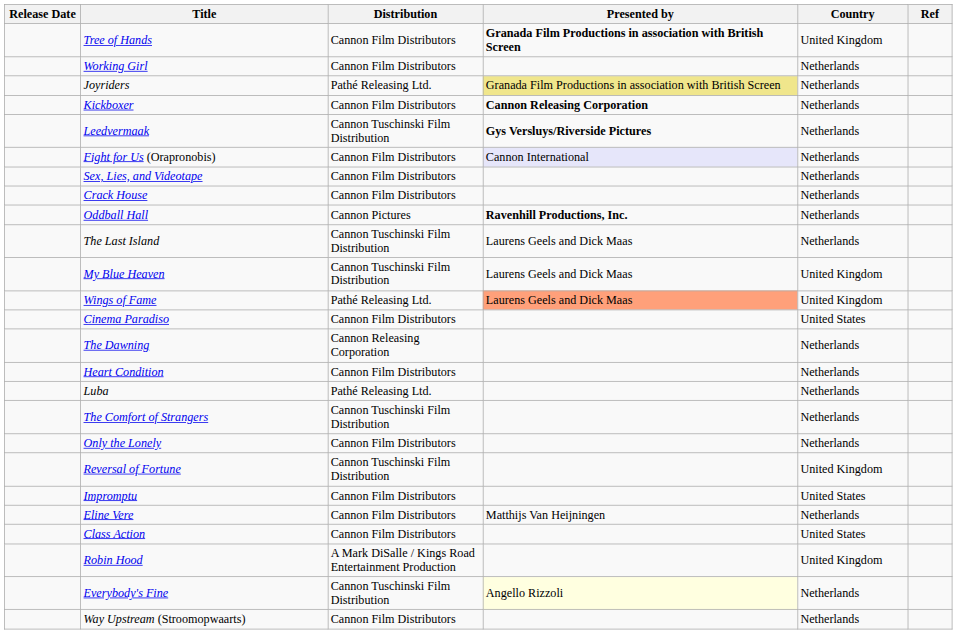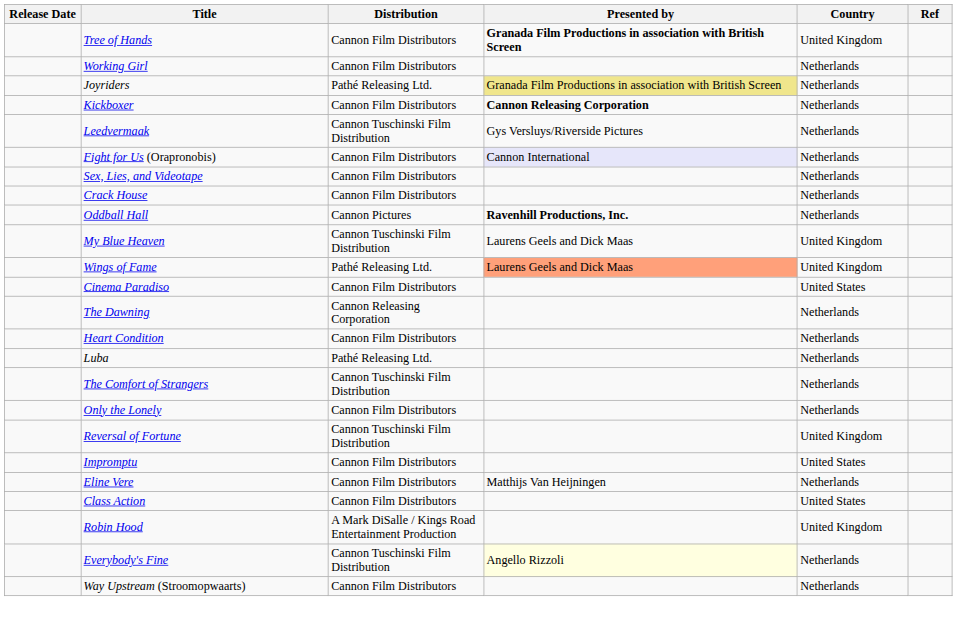Leedvermaak | Presented by: bold -> normal
- row: The Last Island | Cannon Tuschinski Film Distribution | Laurens Geels and Dick Maas | Netherlands
